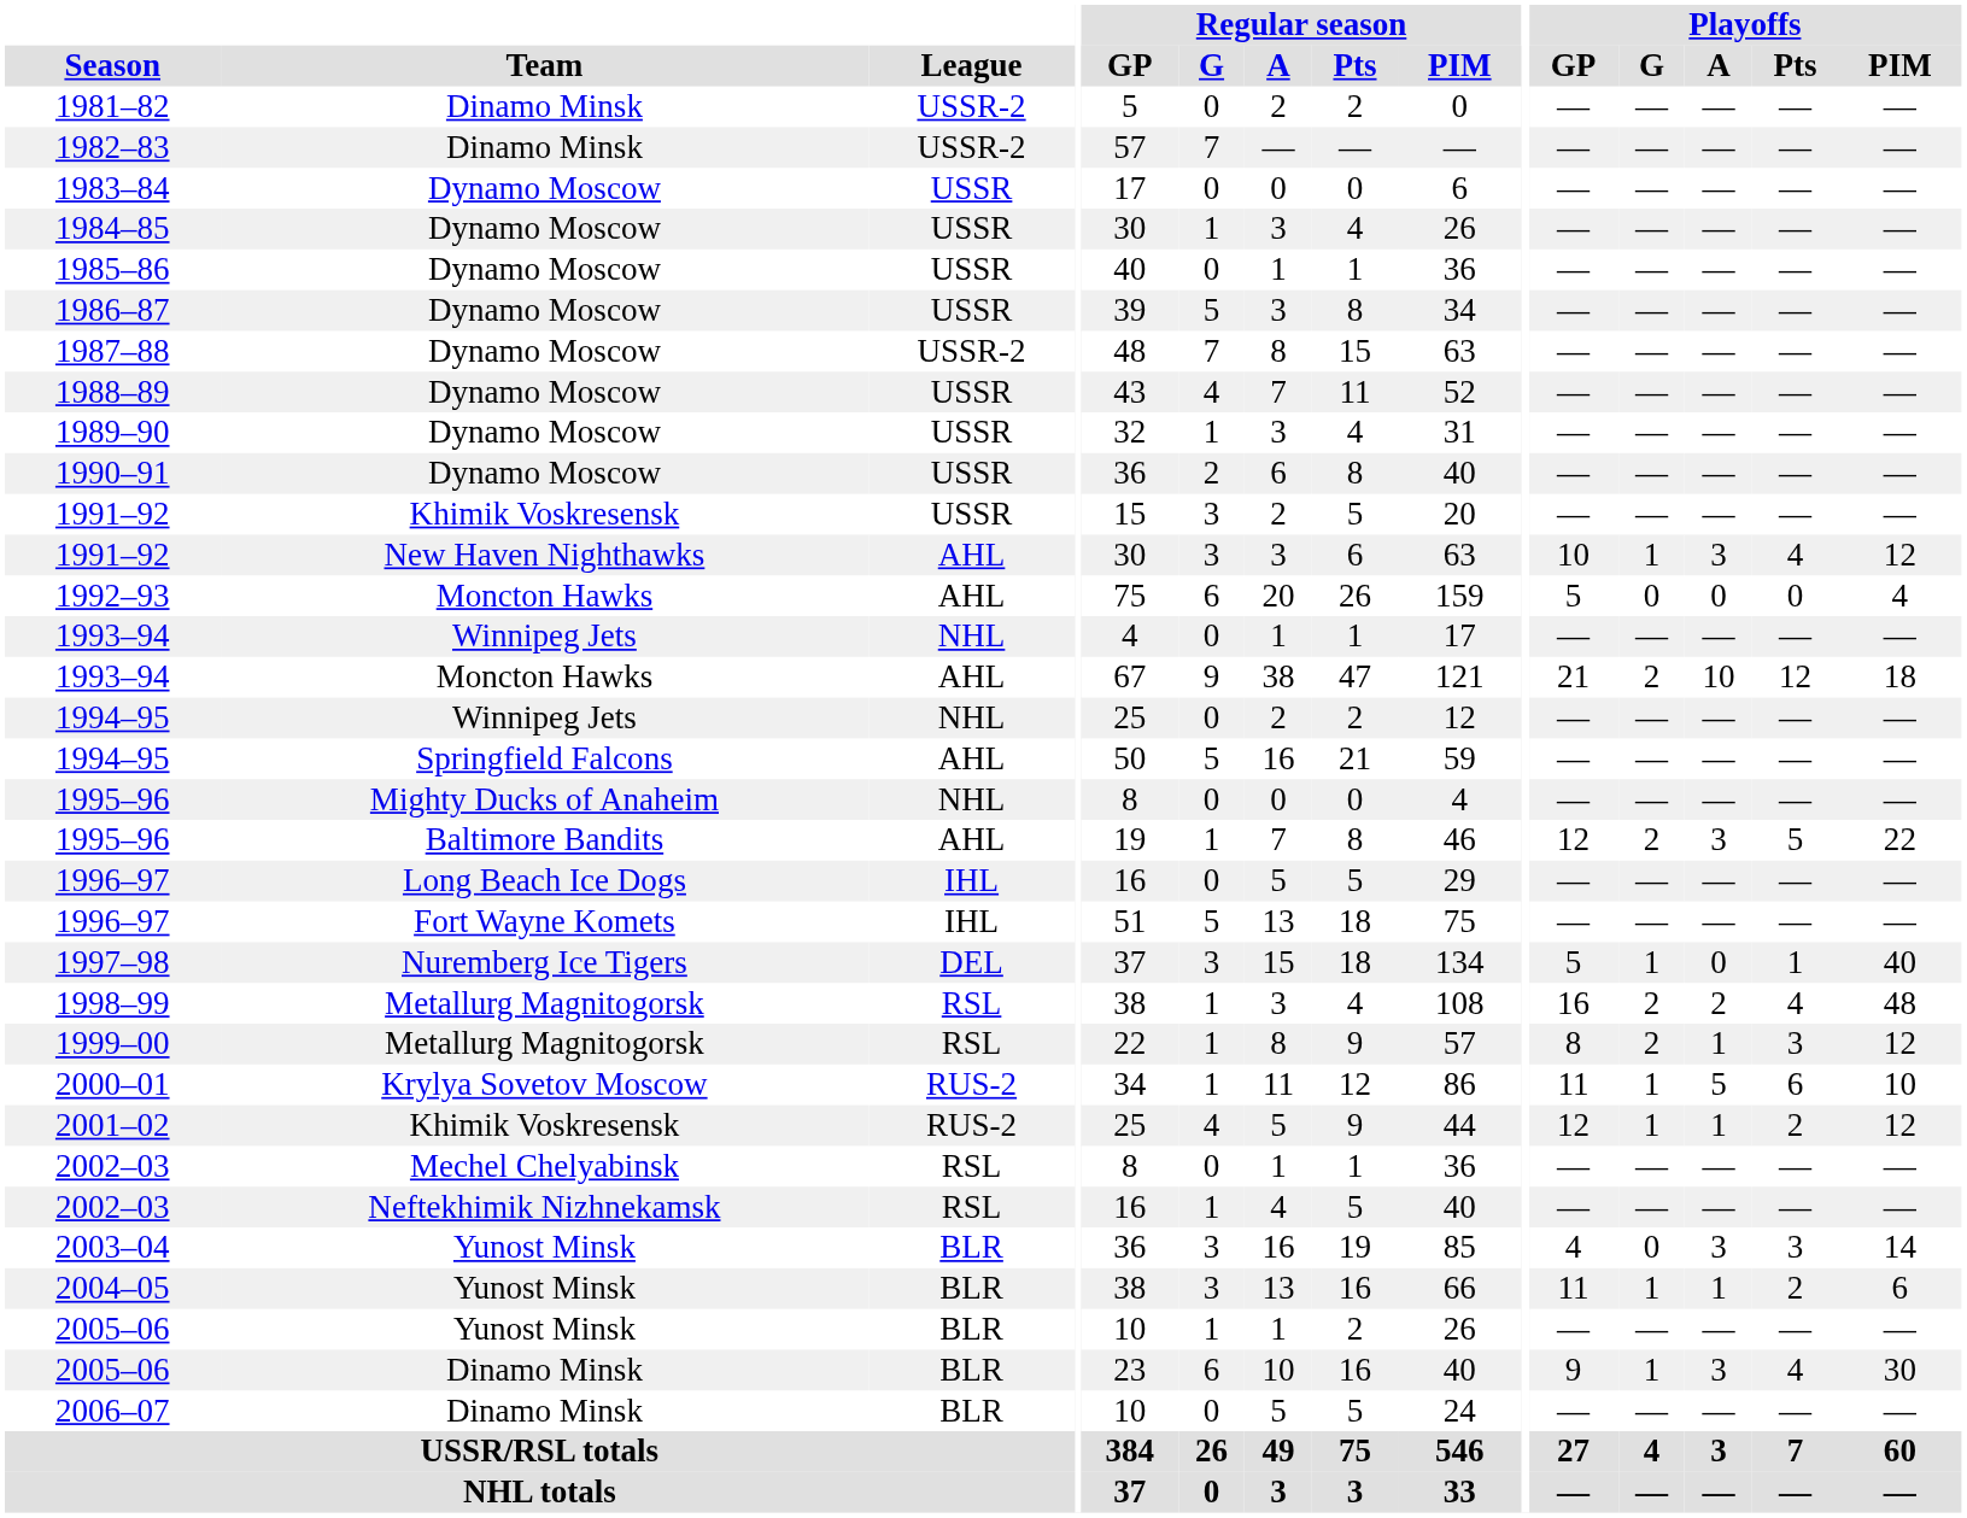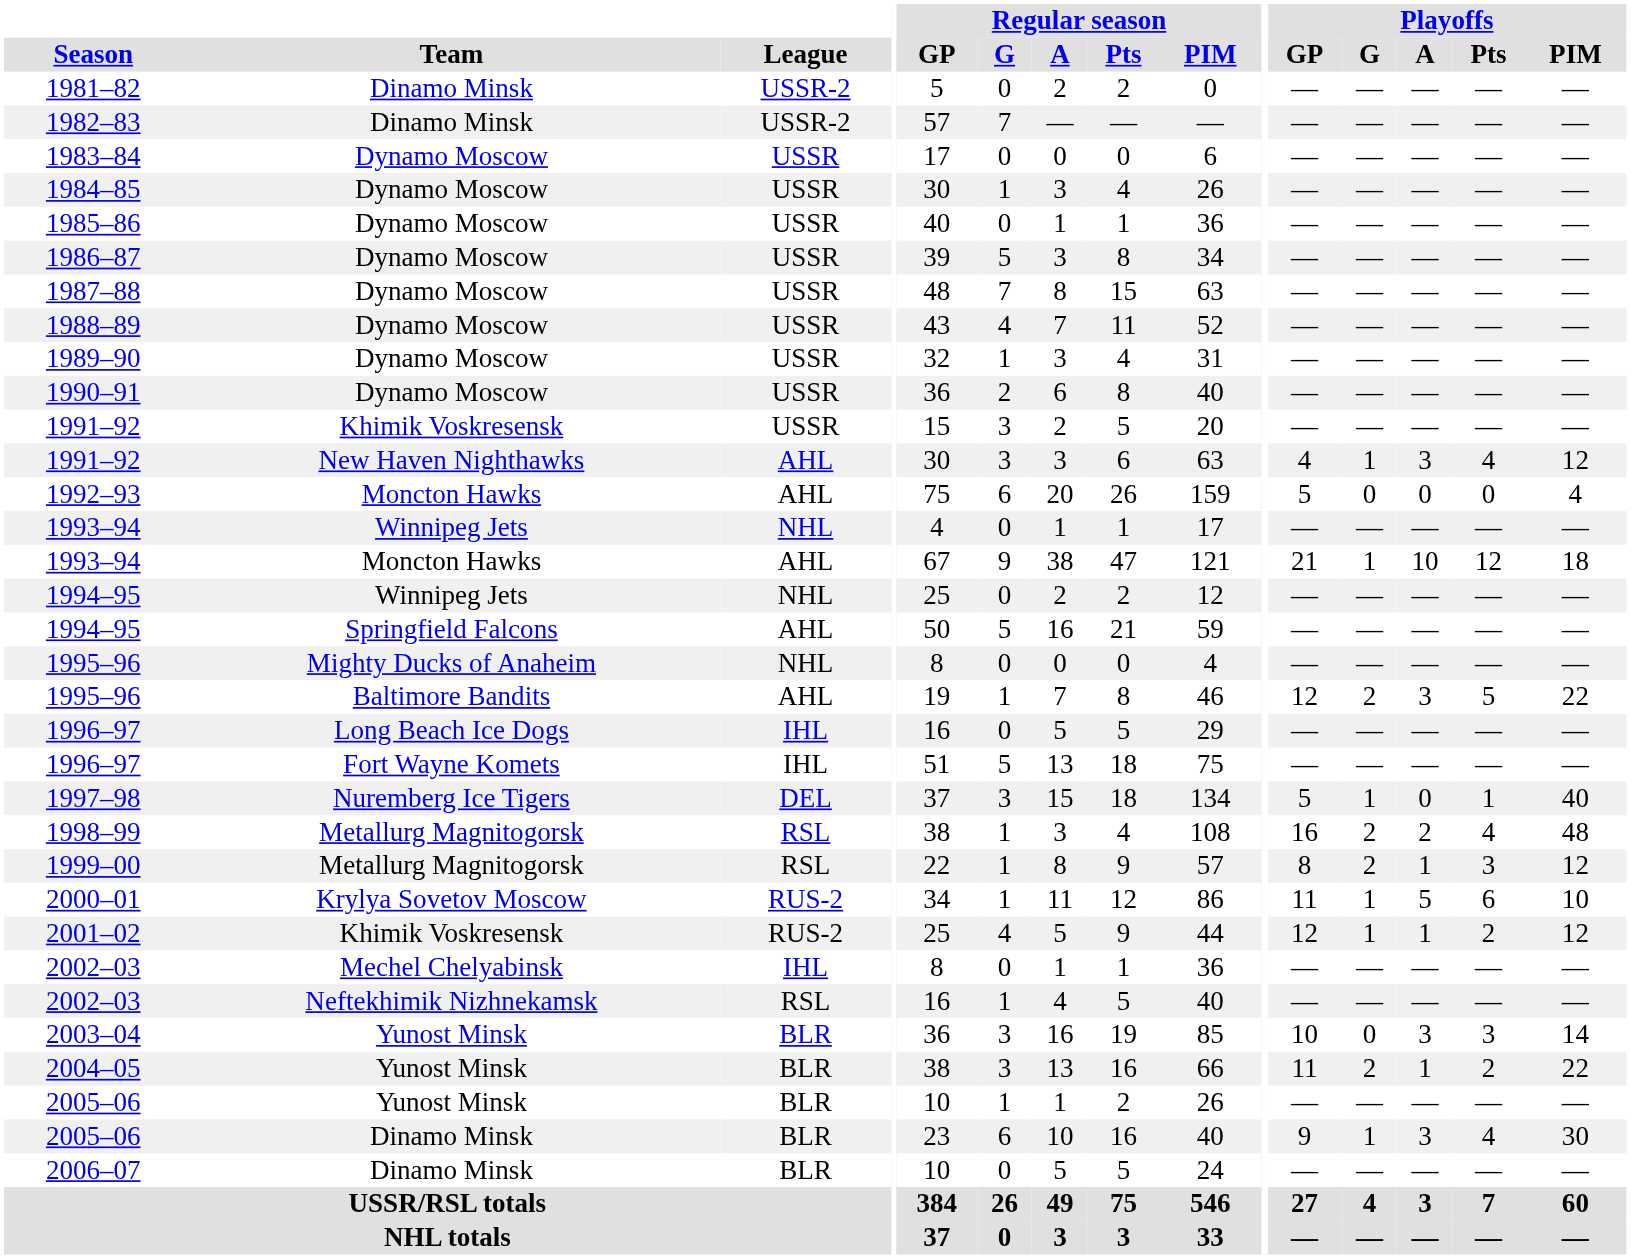1987–88 | League: USSR-2 -> USSR
1991–92 / New Haven Nighthawks | Playoffs / GP: 10 -> 4
1993–94 / Moncton Hawks | Playoffs / G: 2 -> 1
2002–03 / Mechel Chelyabinsk | League: RSL -> IHL
2003–04 | Playoffs / GP: 4 -> 10
2004–05 | Playoffs / G: 1 -> 2
2004–05 | Playoffs / PIM: 6 -> 22
